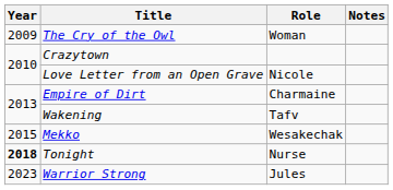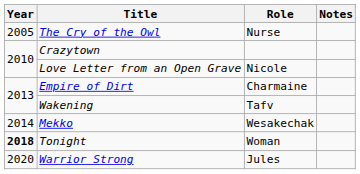The Cry of the Owl | Year: 2009 -> 2005
The Cry of the Owl | Role: Woman -> Nurse
Mekko | Year: 2015 -> 2014
Tonight | Role: Nurse -> Woman
Warrior Strong | Year: 2023 -> 2020
